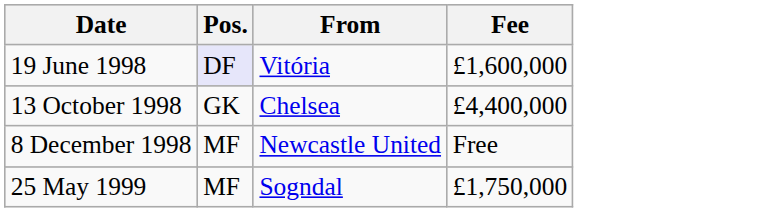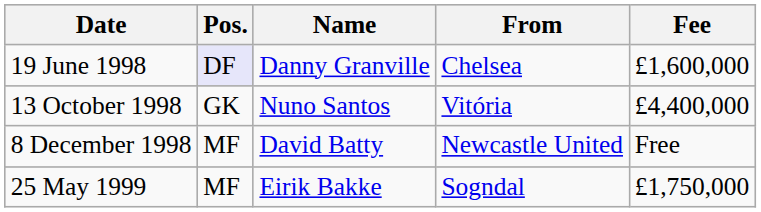+ column: Name | Danny Granville | Nuno Santos | David Batty | Eirik Bakke
19 June 1998 | From: Vitória -> Chelsea
13 October 1998 | From: Chelsea -> Vitória
